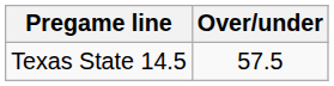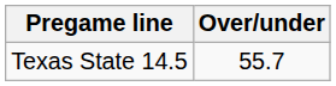Texas State 14.5 | Over/under: 57.5 -> 55.7
